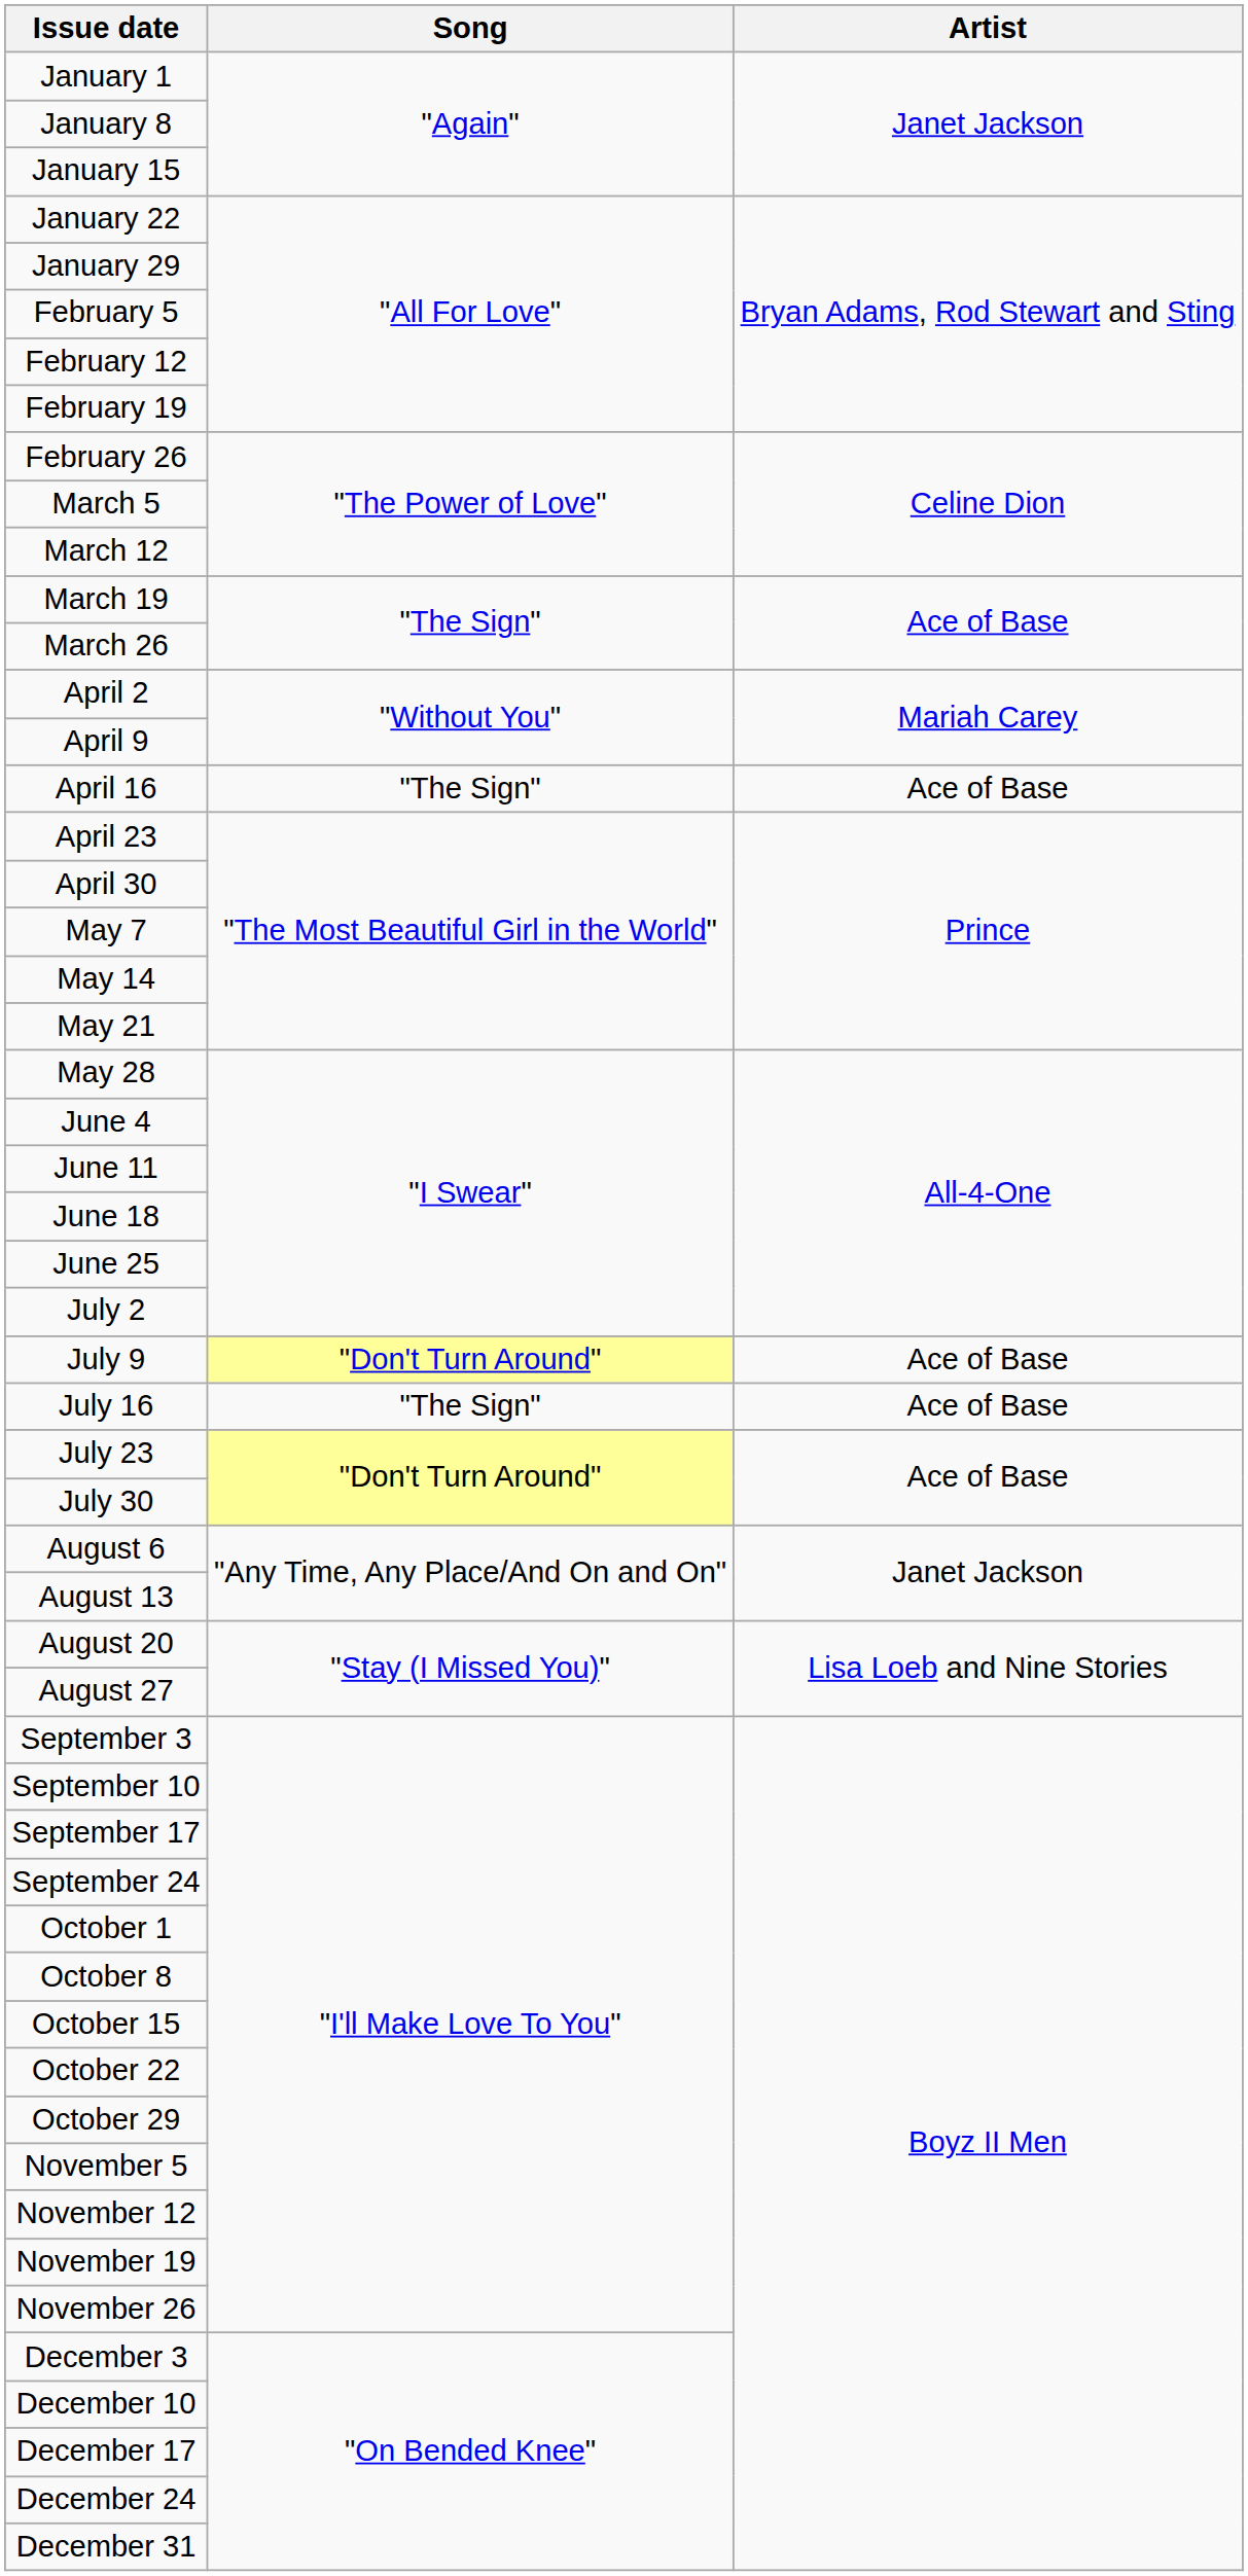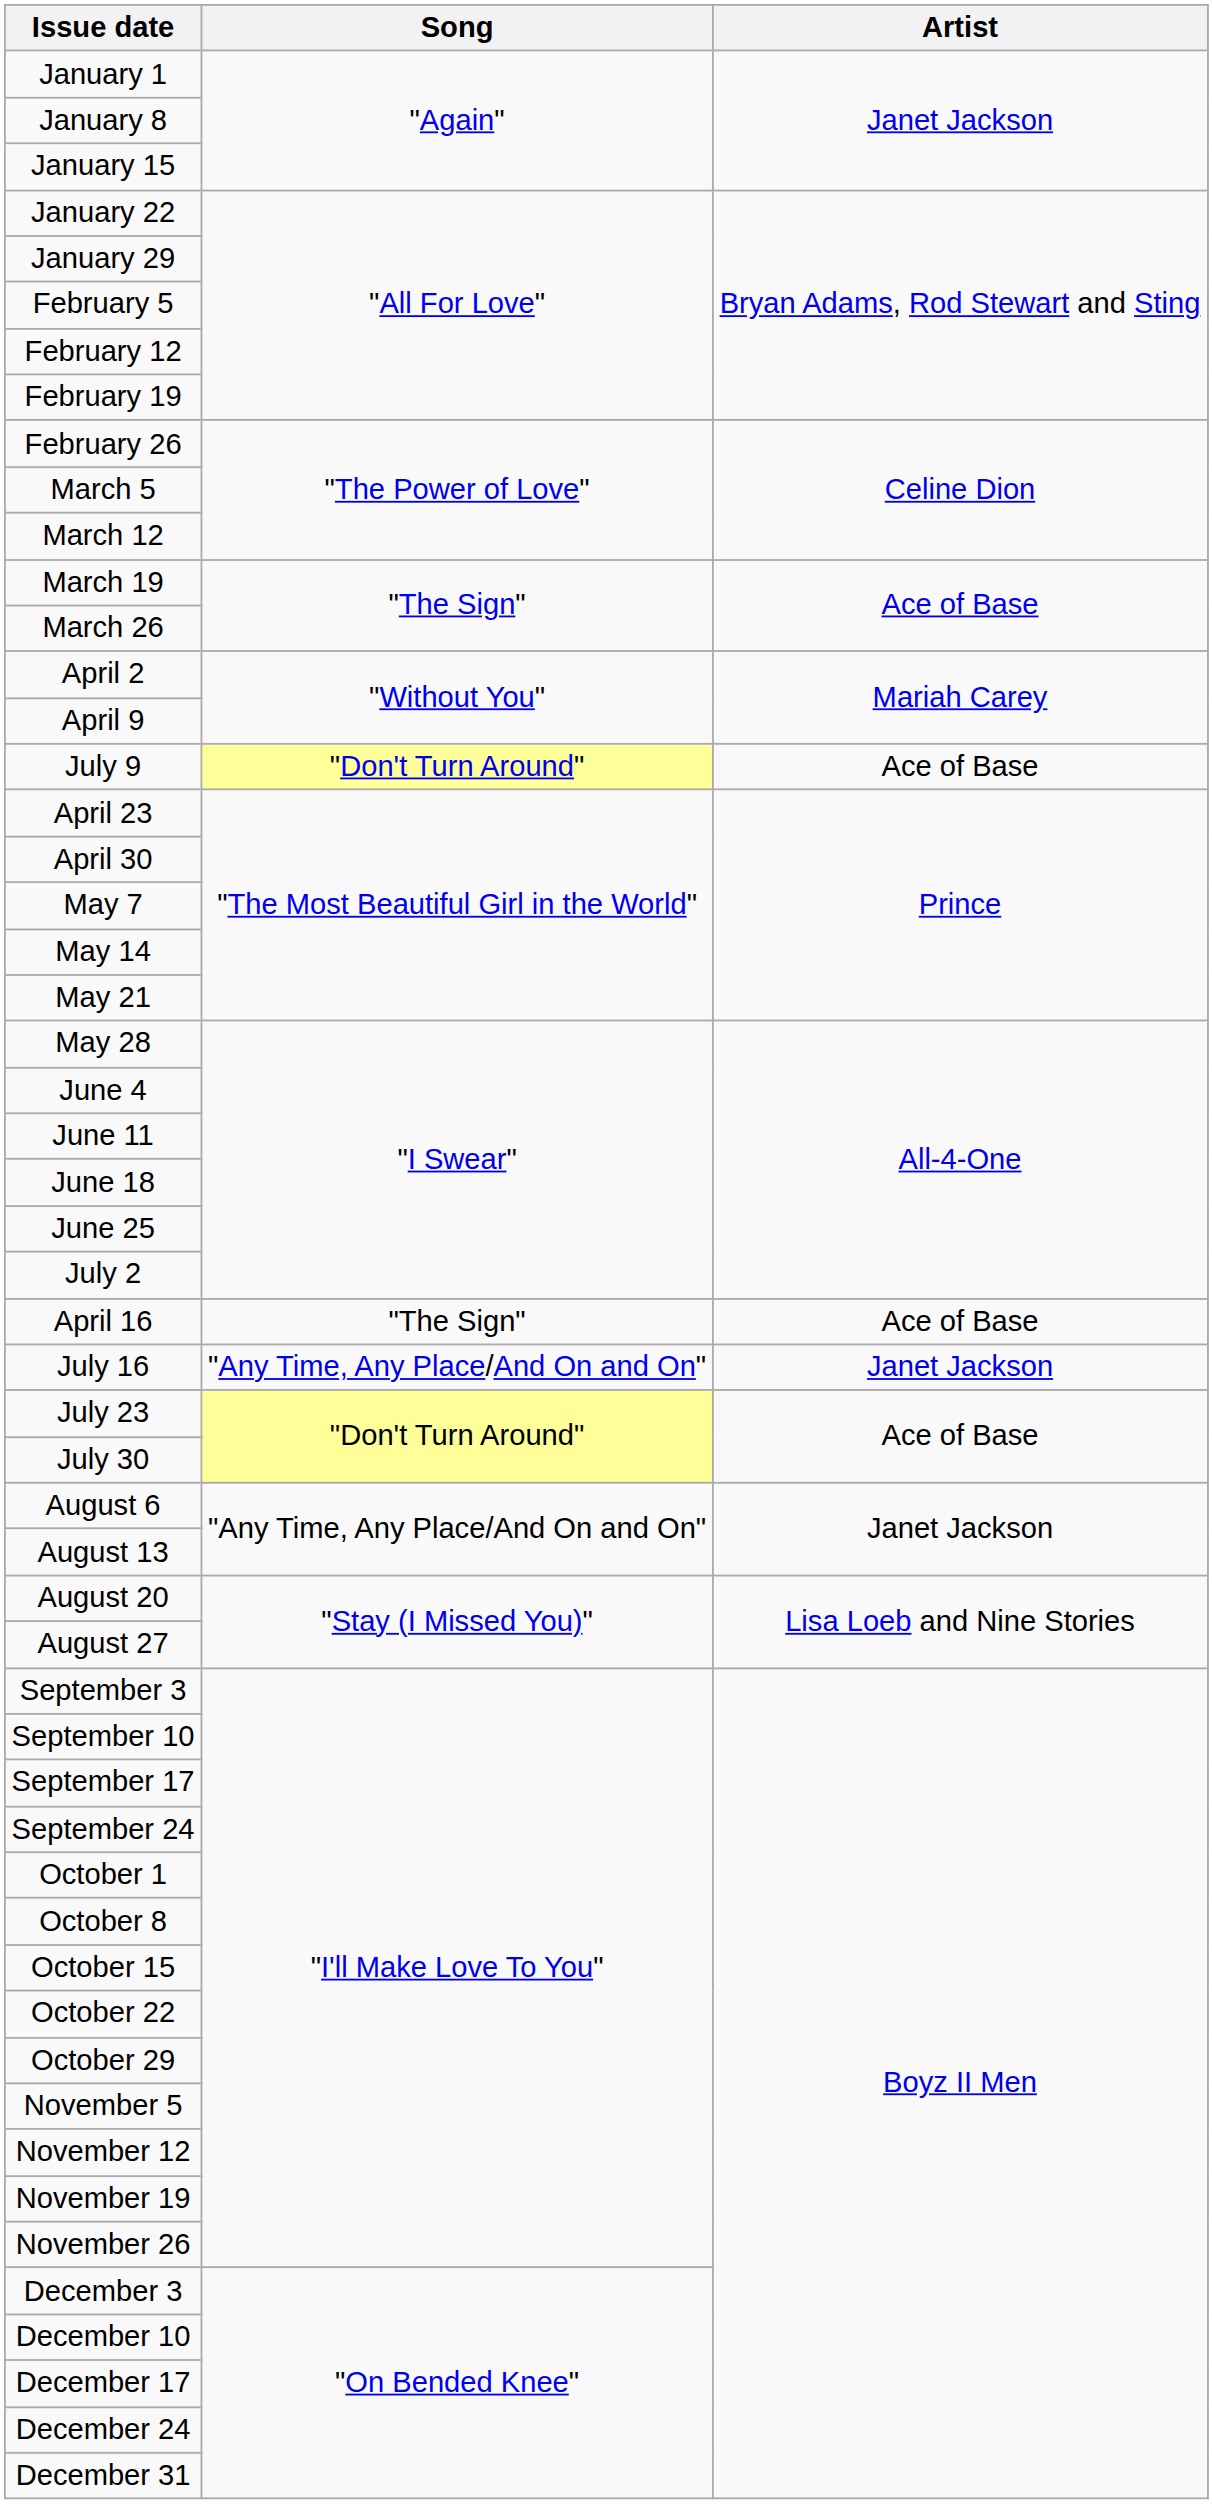rows swapped: April 16 <-> July 9
July 16 | Song: "The Sign" -> "Any Time, Any Place/And On and On"
July 16 | Artist: Ace of Base -> Janet Jackson
